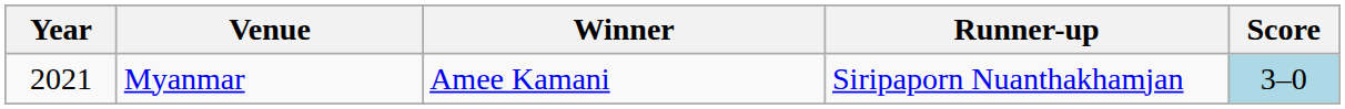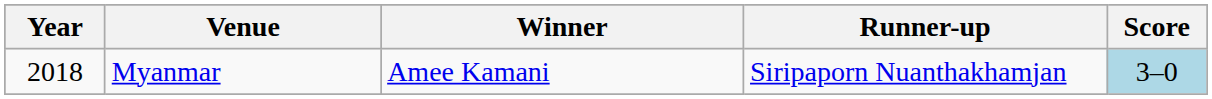Myanmar | Year: 2021 -> 2018
